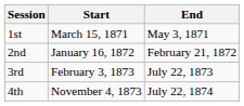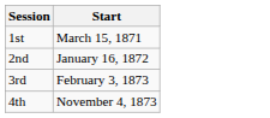- column: End | May 3, 1871 | February 21, 1872 | July 22, 1873 | July 22, 1874
